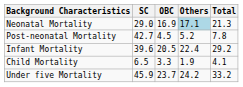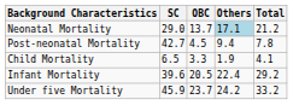Neonatal Mortality | OBC: 16.9 -> 13.7
Neonatal Mortality | Total: 21.3 -> 21.2
Post-neonatal Mortality | Others: 5.2 -> 9.4
rows swapped: Infant Mortality <-> Child Mortality
